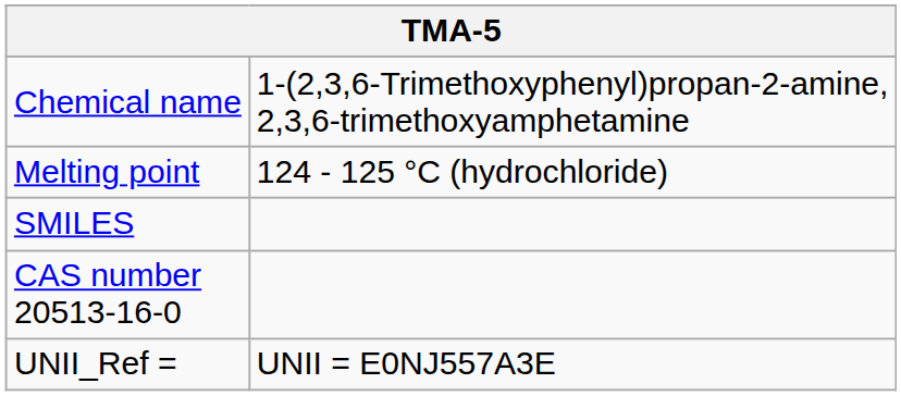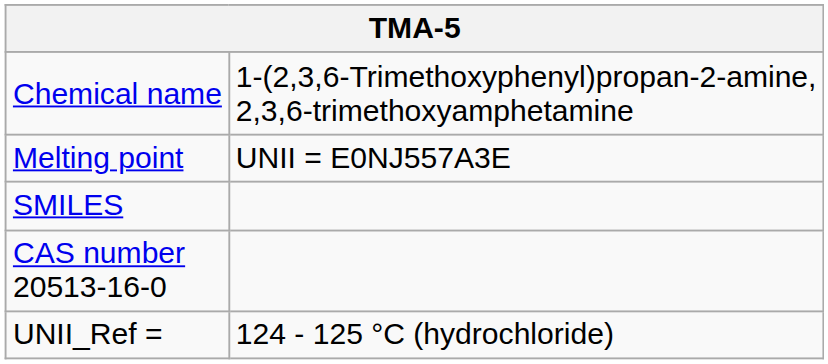Melting point | column 2: 124 - 125 °C (hydrochloride) -> UNII = E0NJ557A3E
UNII_Ref = | column 2: UNII = E0NJ557A3E -> 124 - 125 °C (hydrochloride)
